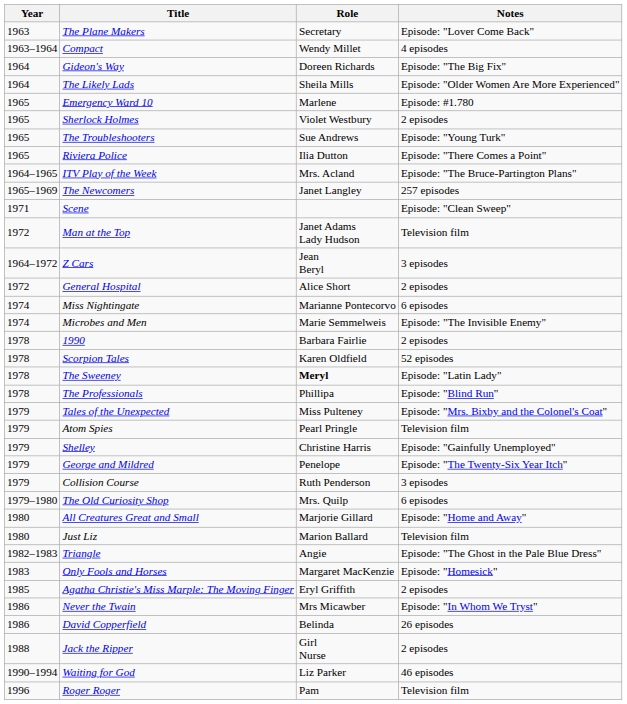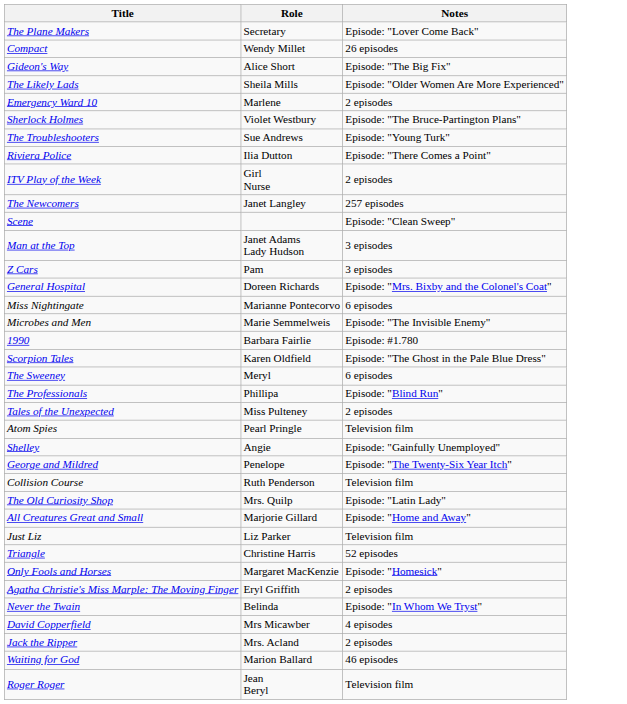- column: Year | 1963 | 1963–1964 | 1964 | 1964 | 1965 | 1965 | 1965 | 1965 | 1964–1965 | 1965–1969 | 1971 | 1972 | 1964–1972 | 1972 | 1974 | 1974 | 1978 | 1978 | 1978 | 1978 | 1979 | 1979 | 1979 | 1979 | 1979 | 1979–1980 | 1980 | 1980 | 1982–1983 | 1983 | 1985 | 1986 | 1986 | 1988 | 1990–1994 | 1996
Compact | Notes: 4 episodes -> 26 episodes
Gideon's Way | Role: Doreen Richards -> Alice Short
Emergency Ward 10 | Notes: Episode: #1.780 -> 2 episodes
Sherlock Holmes | Notes: 2 episodes -> Episode: "The Bruce-Partington Plans"
ITV Play of the Week | Role: Mrs. Acland -> Girl Nurse
ITV Play of the Week | Notes: Episode: "The Bruce-Partington Plans" -> 2 episodes
Man at the Top | Notes: Television film -> 3 episodes
Z Cars | Role: Jean Beryl -> Pam
General Hospital | Role: Alice Short -> Doreen Richards
General Hospital | Notes: 2 episodes -> Episode: "Mrs. Bixby and the Colonel's Coat"
1990 | Notes: 2 episodes -> Episode: #1.780
Scorpion Tales | Notes: 52 episodes -> Episode: "The Ghost in the Pale Blue Dress"
The Sweeney | Role: bold -> normal
The Sweeney | Notes: Episode: "Latin Lady" -> 6 episodes
Tales of the Unexpected | Notes: Episode: "Mrs. Bixby and the Colonel's Coat" -> 2 episodes
Shelley | Role: Christine Harris -> Angie
Collision Course | Notes: 3 episodes -> Television film
The Old Curiosity Shop | Notes: 6 episodes -> Episode: "Latin Lady"
Just Liz | Role: Marion Ballard -> Liz Parker
Triangle | Role: Angie -> Christine Harris
Triangle | Notes: Episode: "The Ghost in the Pale Blue Dress" -> 52 episodes
Never the Twain | Role: Mrs Micawber -> Belinda
David Copperfield | Role: Belinda -> Mrs Micawber
David Copperfield | Notes: 26 episodes -> 4 episodes
Jack the Ripper | Role: Girl Nurse -> Mrs. Acland
Waiting for God | Role: Liz Parker -> Marion Ballard
Roger Roger | Role: Pam -> Jean Beryl
